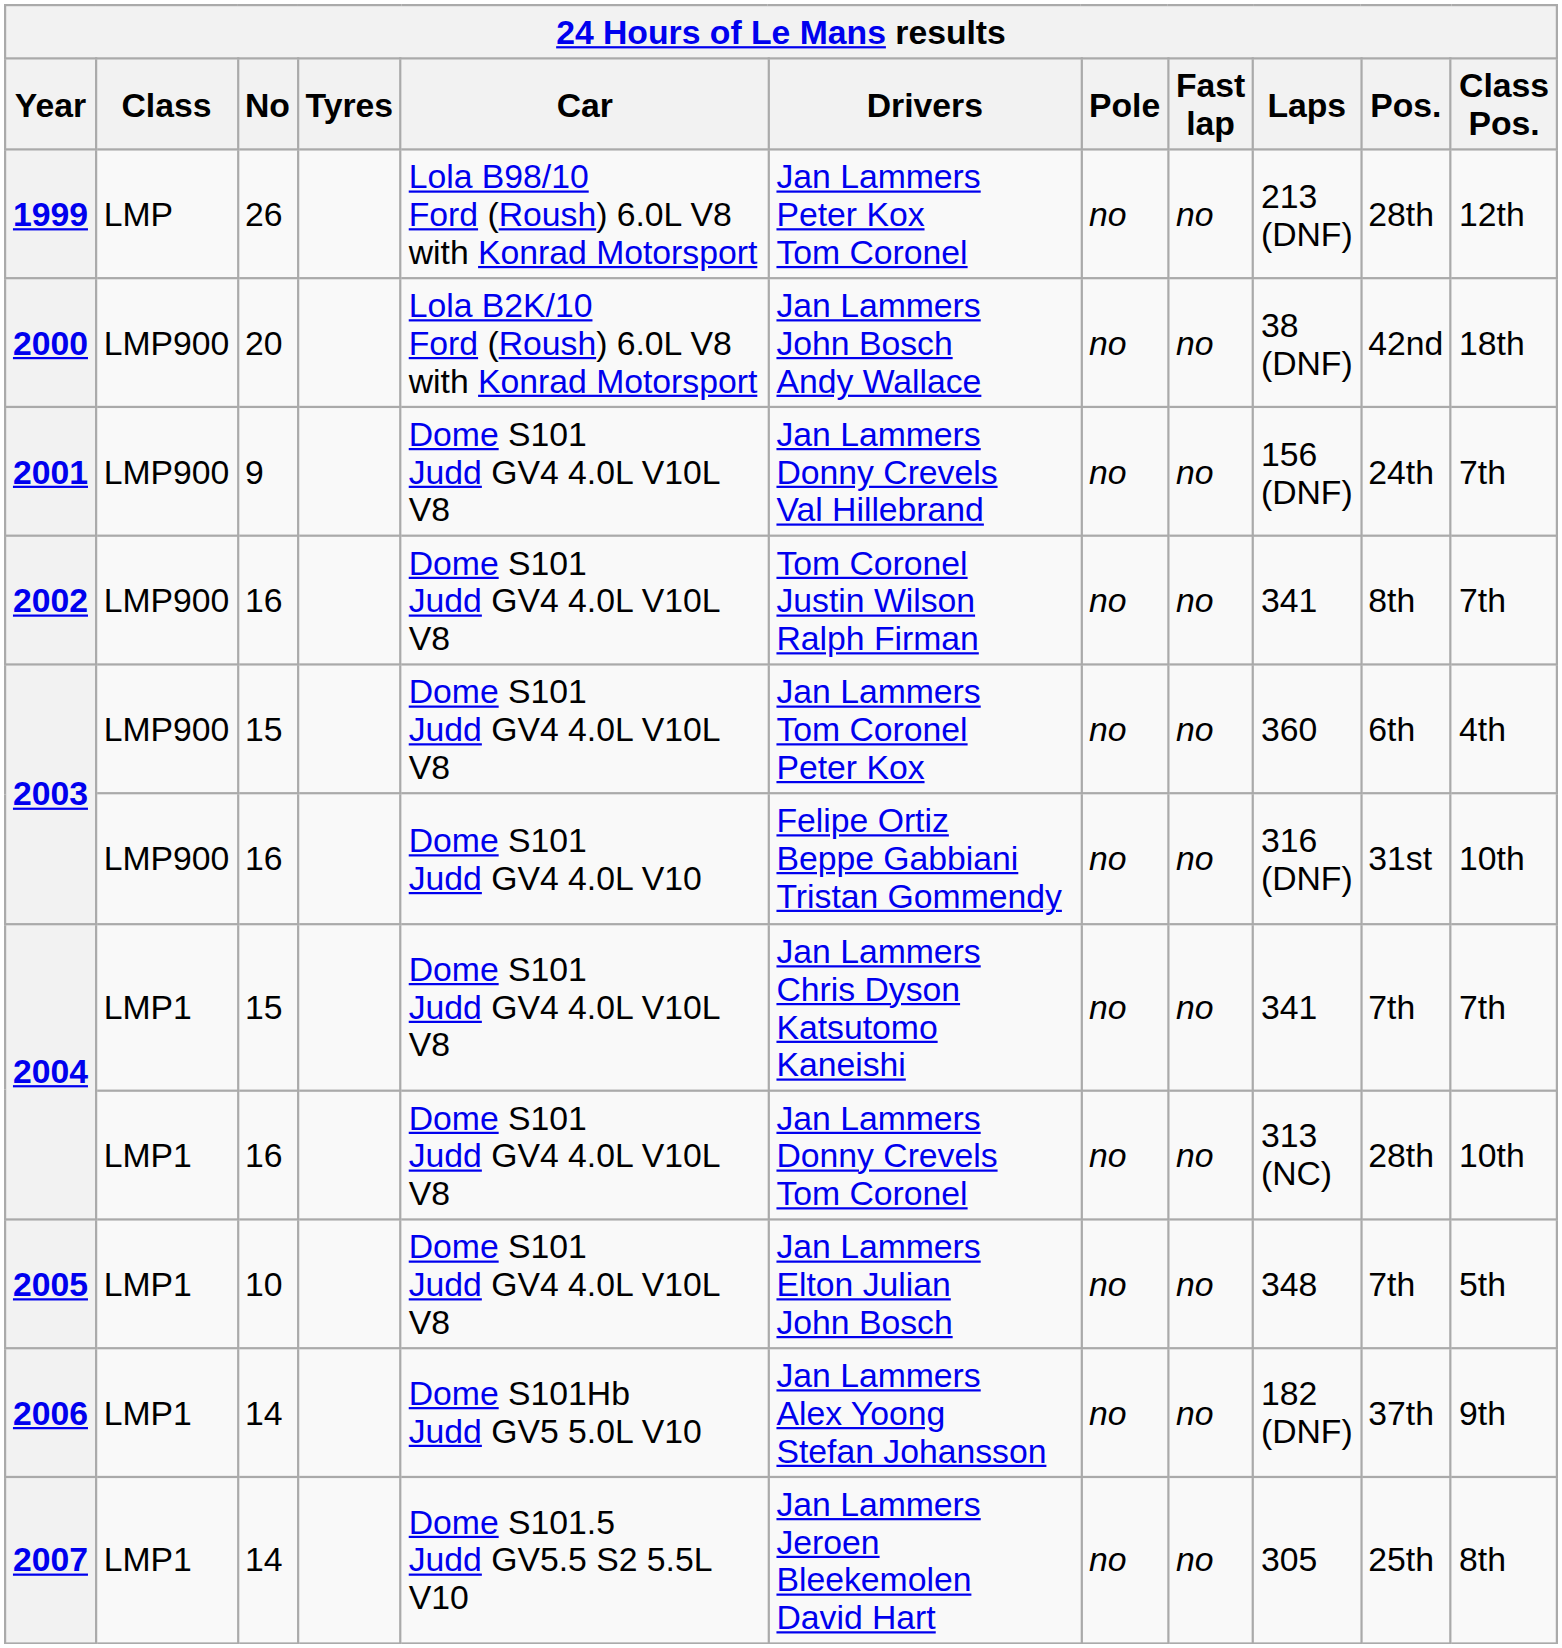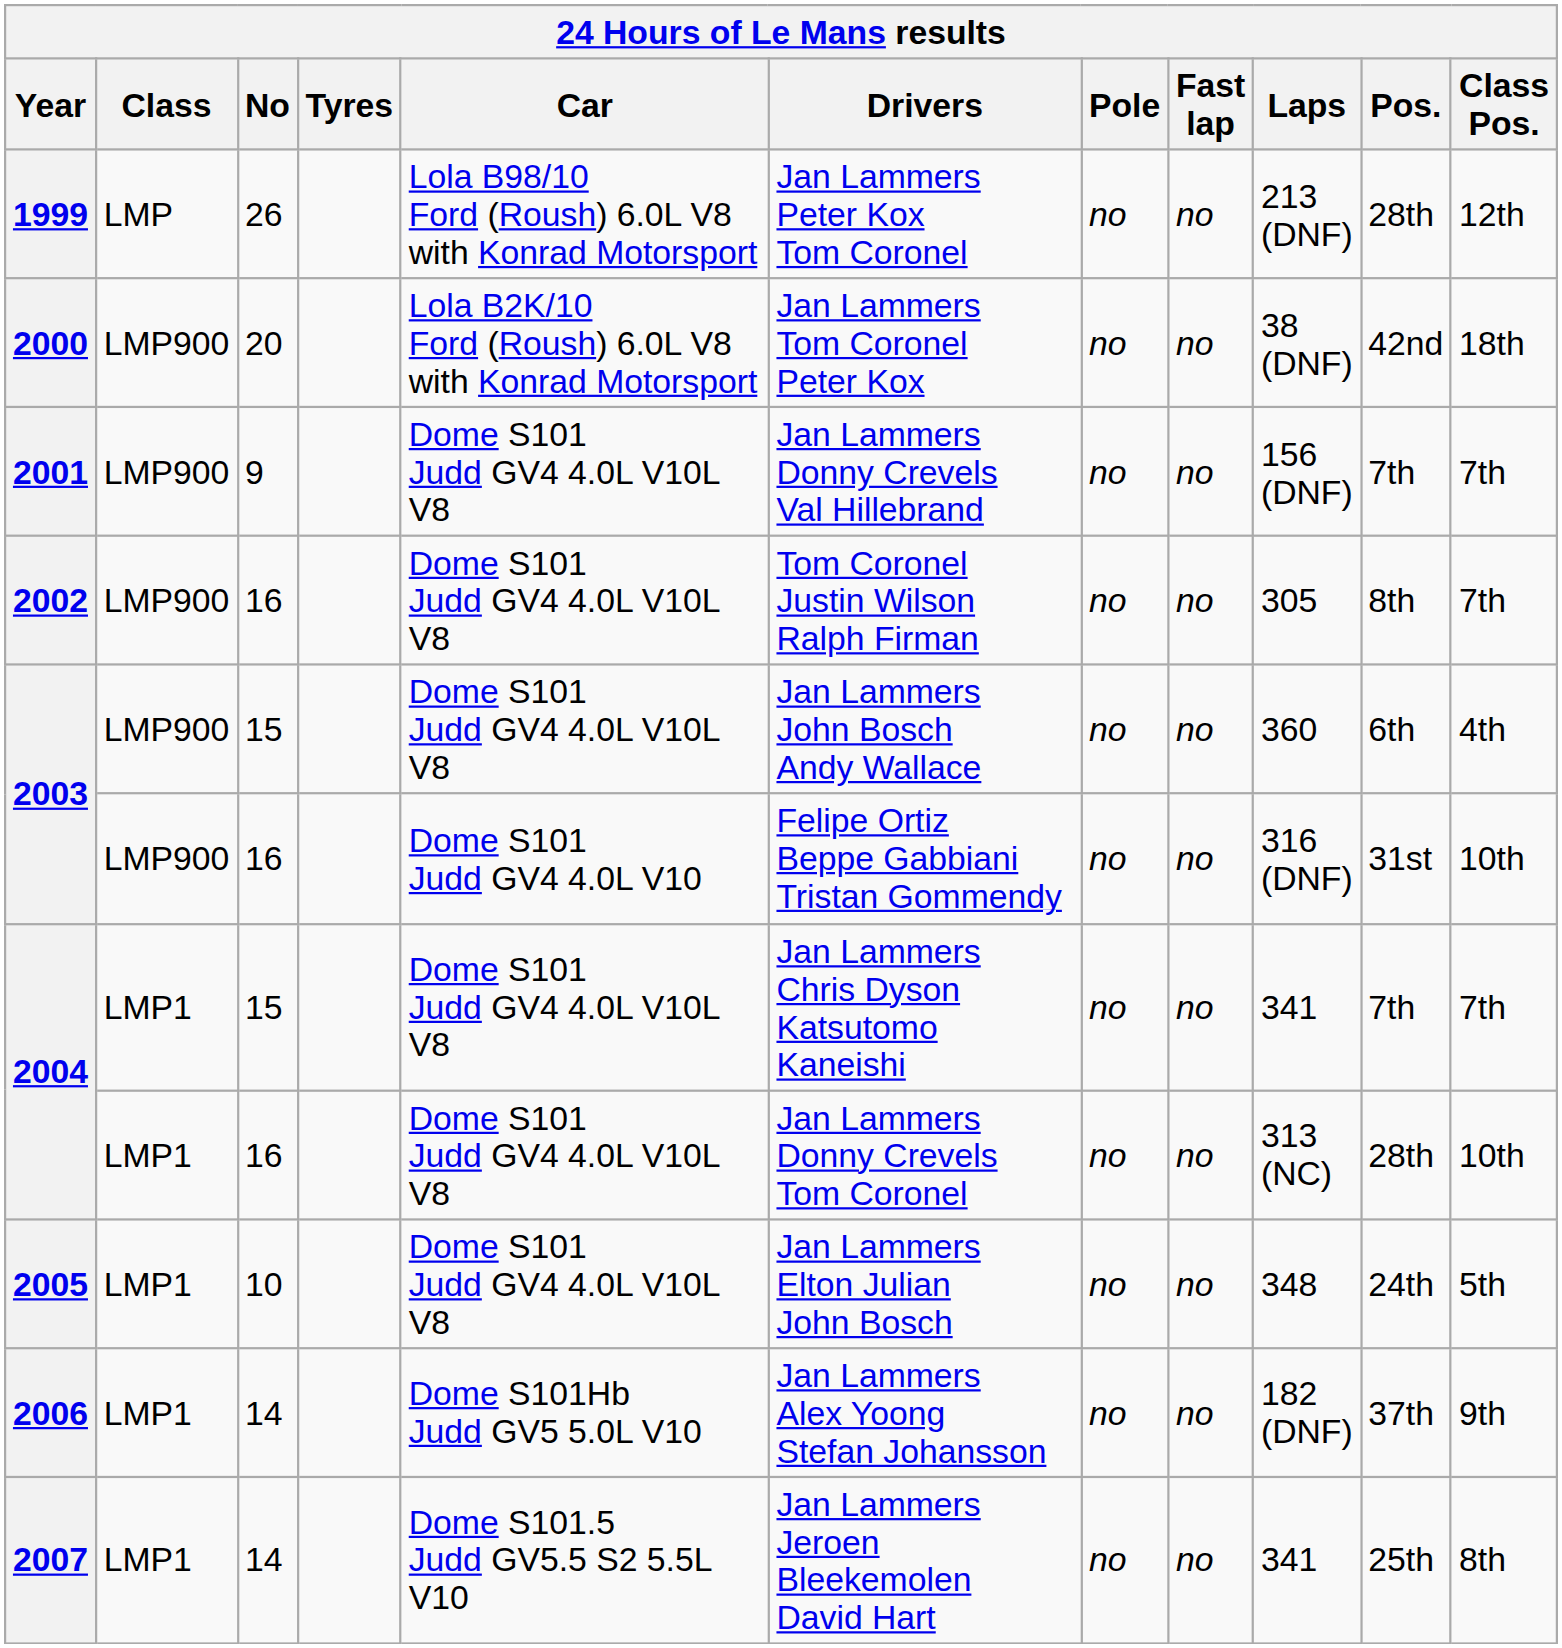2000 | Drivers: Jan Lammers John Bosch Andy Wallace -> Jan Lammers Tom Coronel Peter Kox
2001 | Pos.: 24th -> 7th
2002 | Laps: 341 -> 305
2003 / 15 | Drivers: Jan Lammers Tom Coronel Peter Kox -> Jan Lammers John Bosch Andy Wallace
2005 | Pos.: 7th -> 24th
2007 | Laps: 305 -> 341
